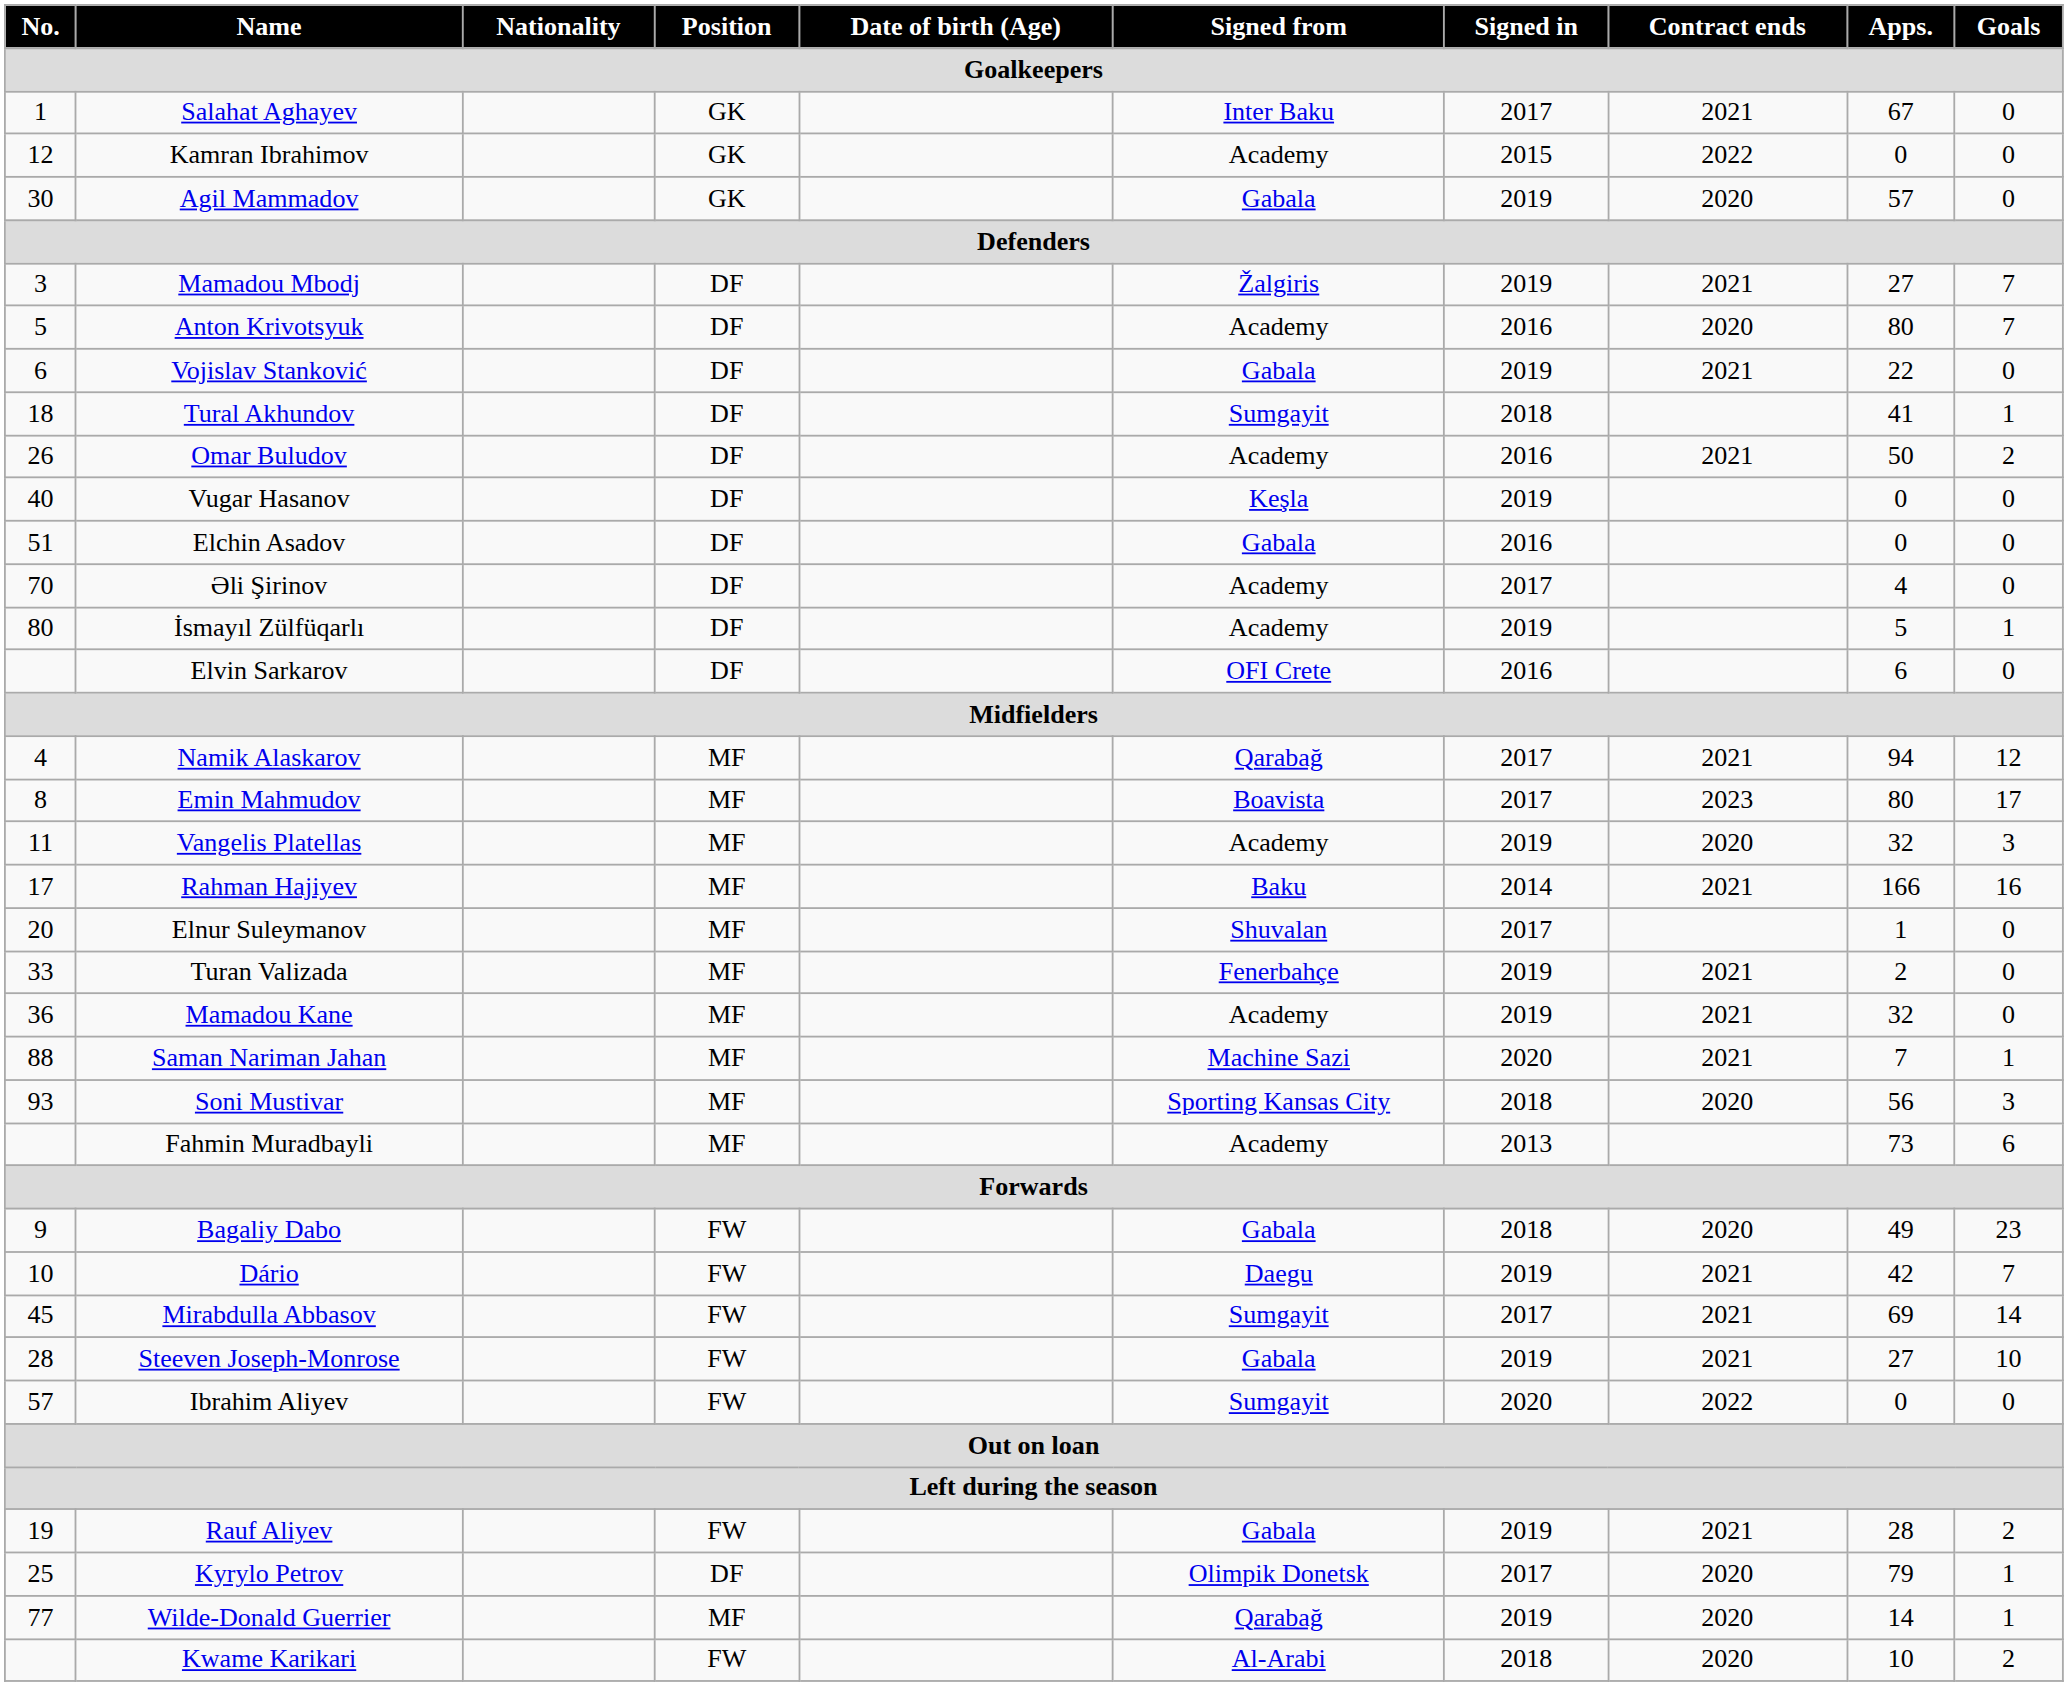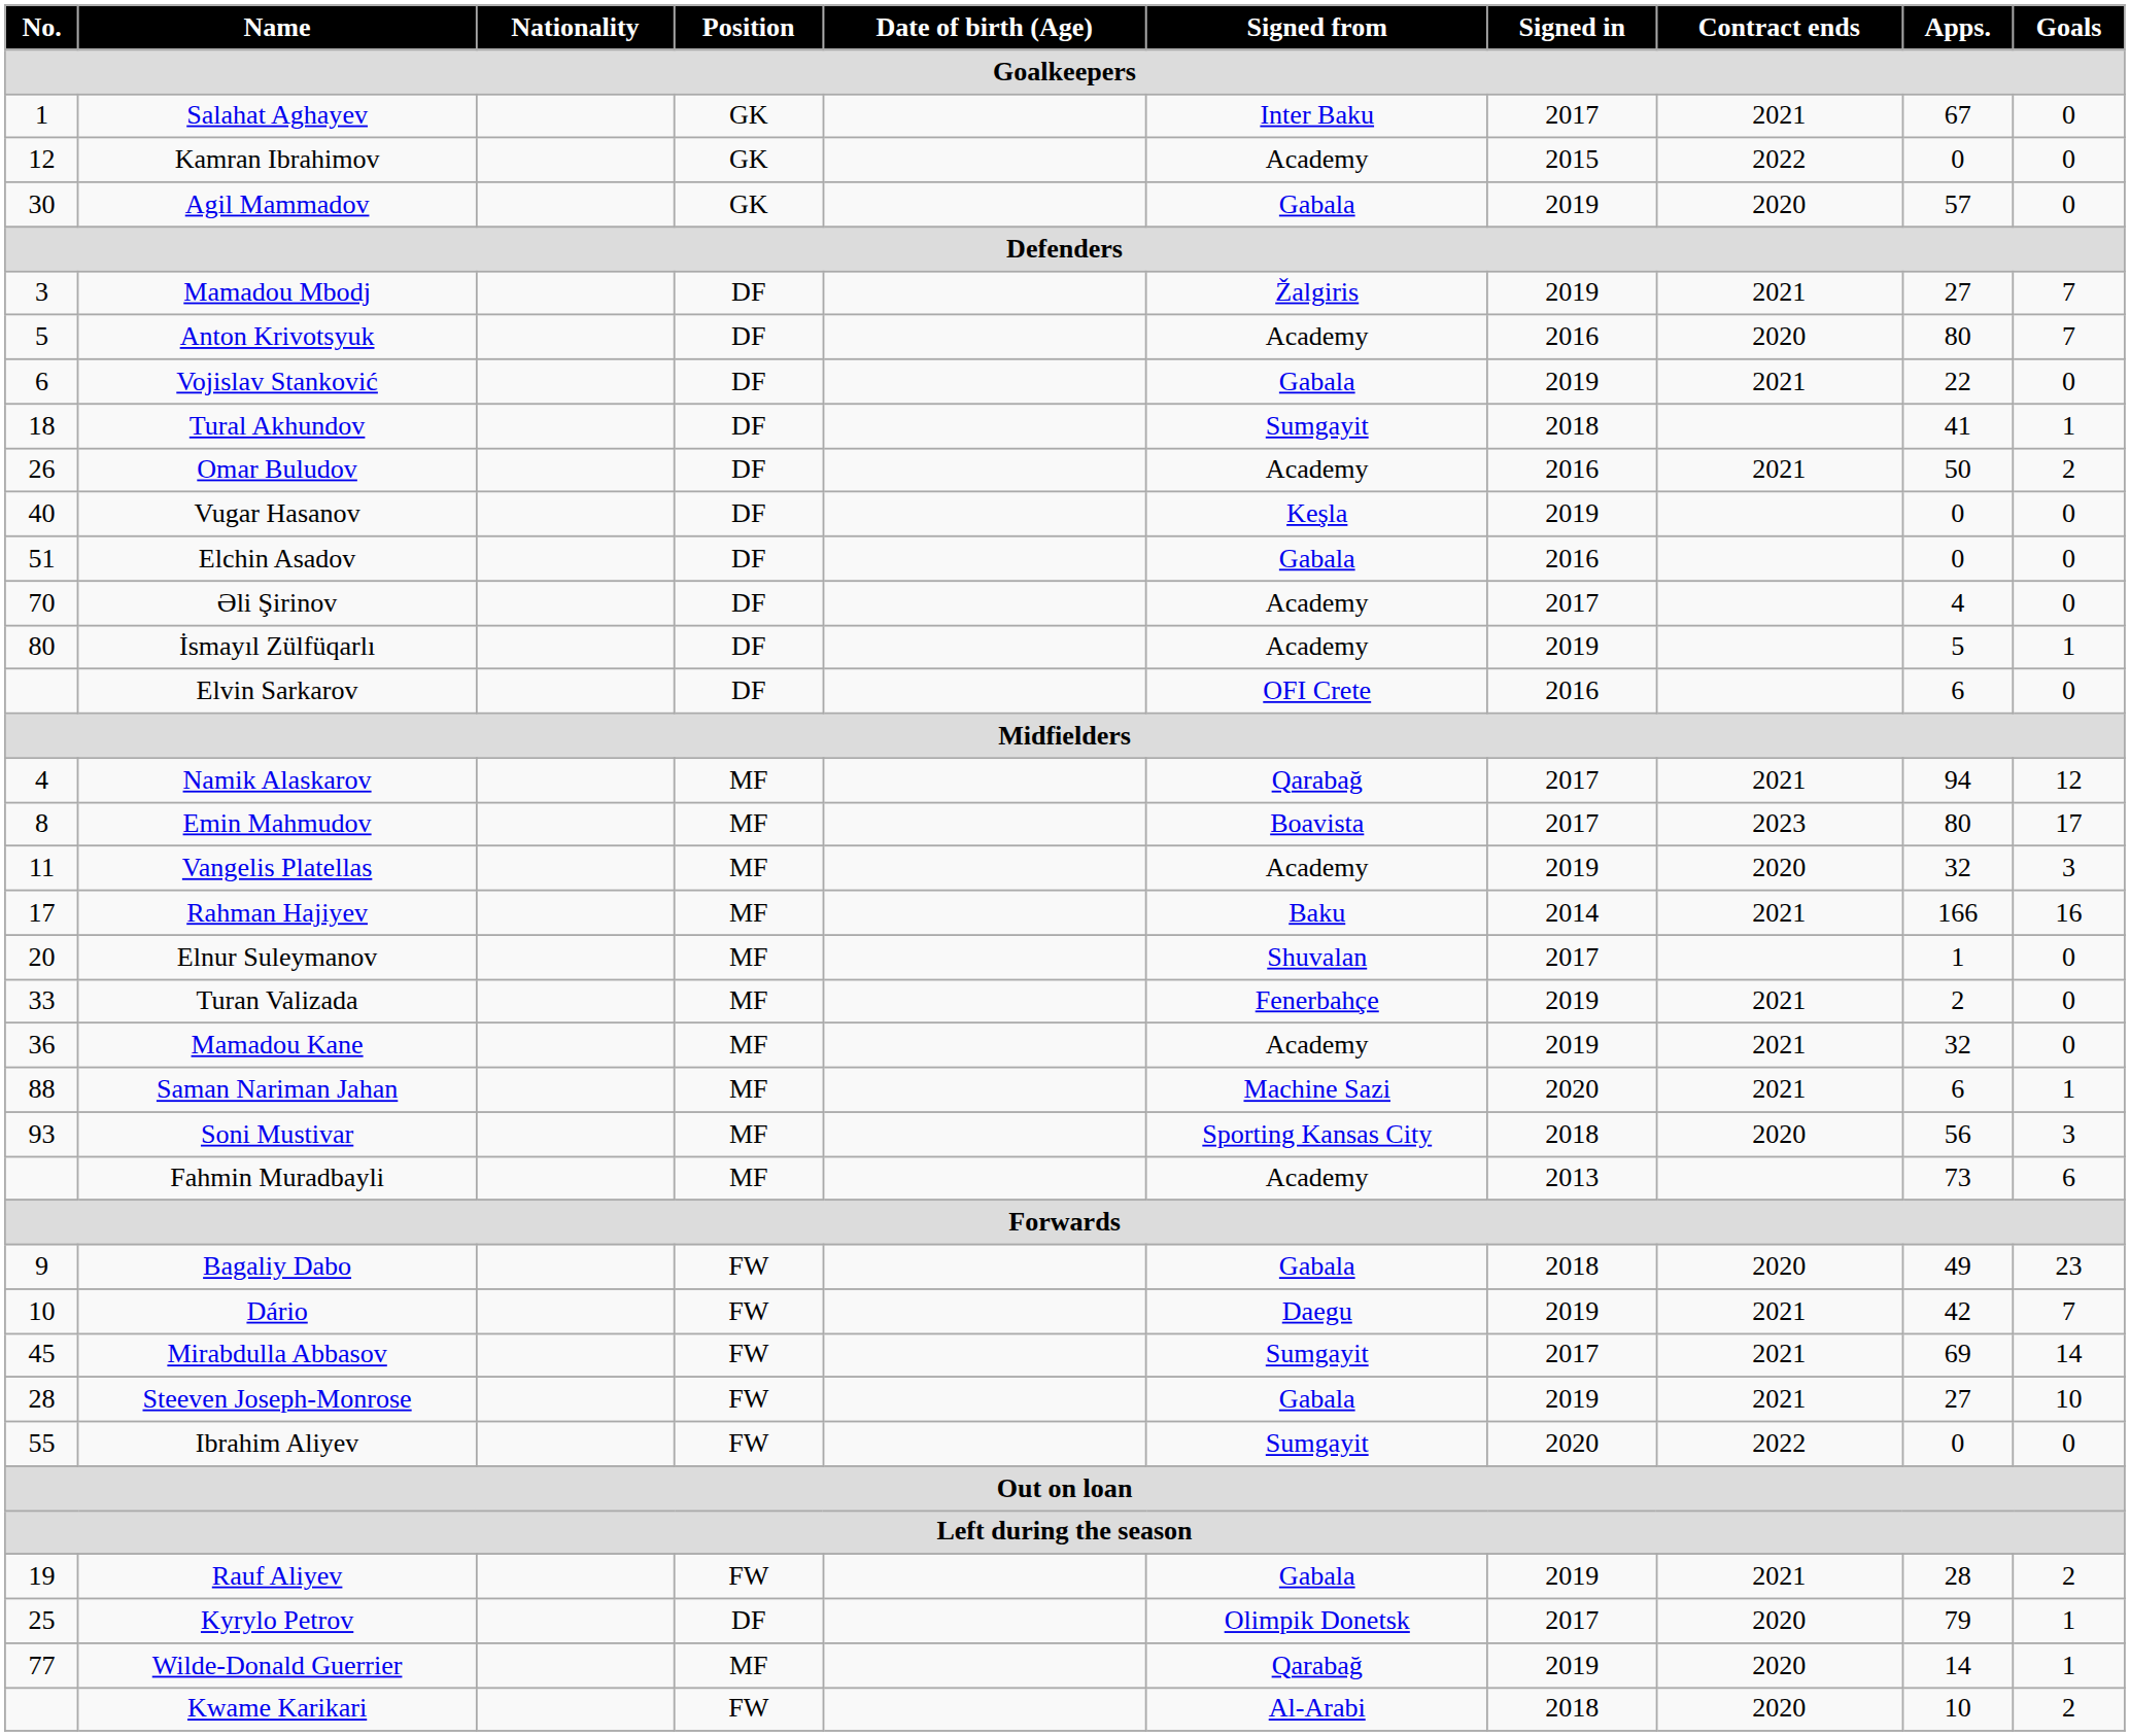Saman Nariman Jahan | Apps.: 7 -> 6
Ibrahim Aliyev | No.: 57 -> 55
